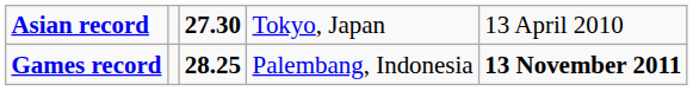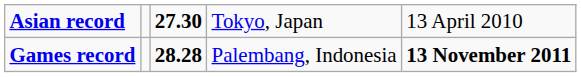Games record | column 3: 28.25 -> 28.28
